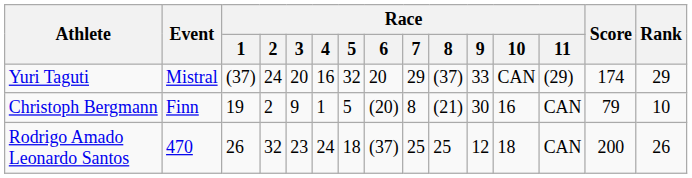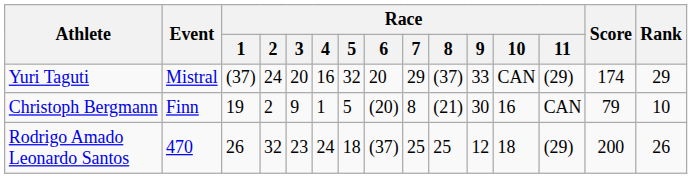Rodrigo Amado Leonardo Santos | Race / 11: CAN -> (29)
